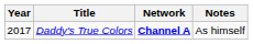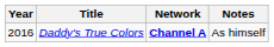Daddy's True Colors | Year: 2017 -> 2016
